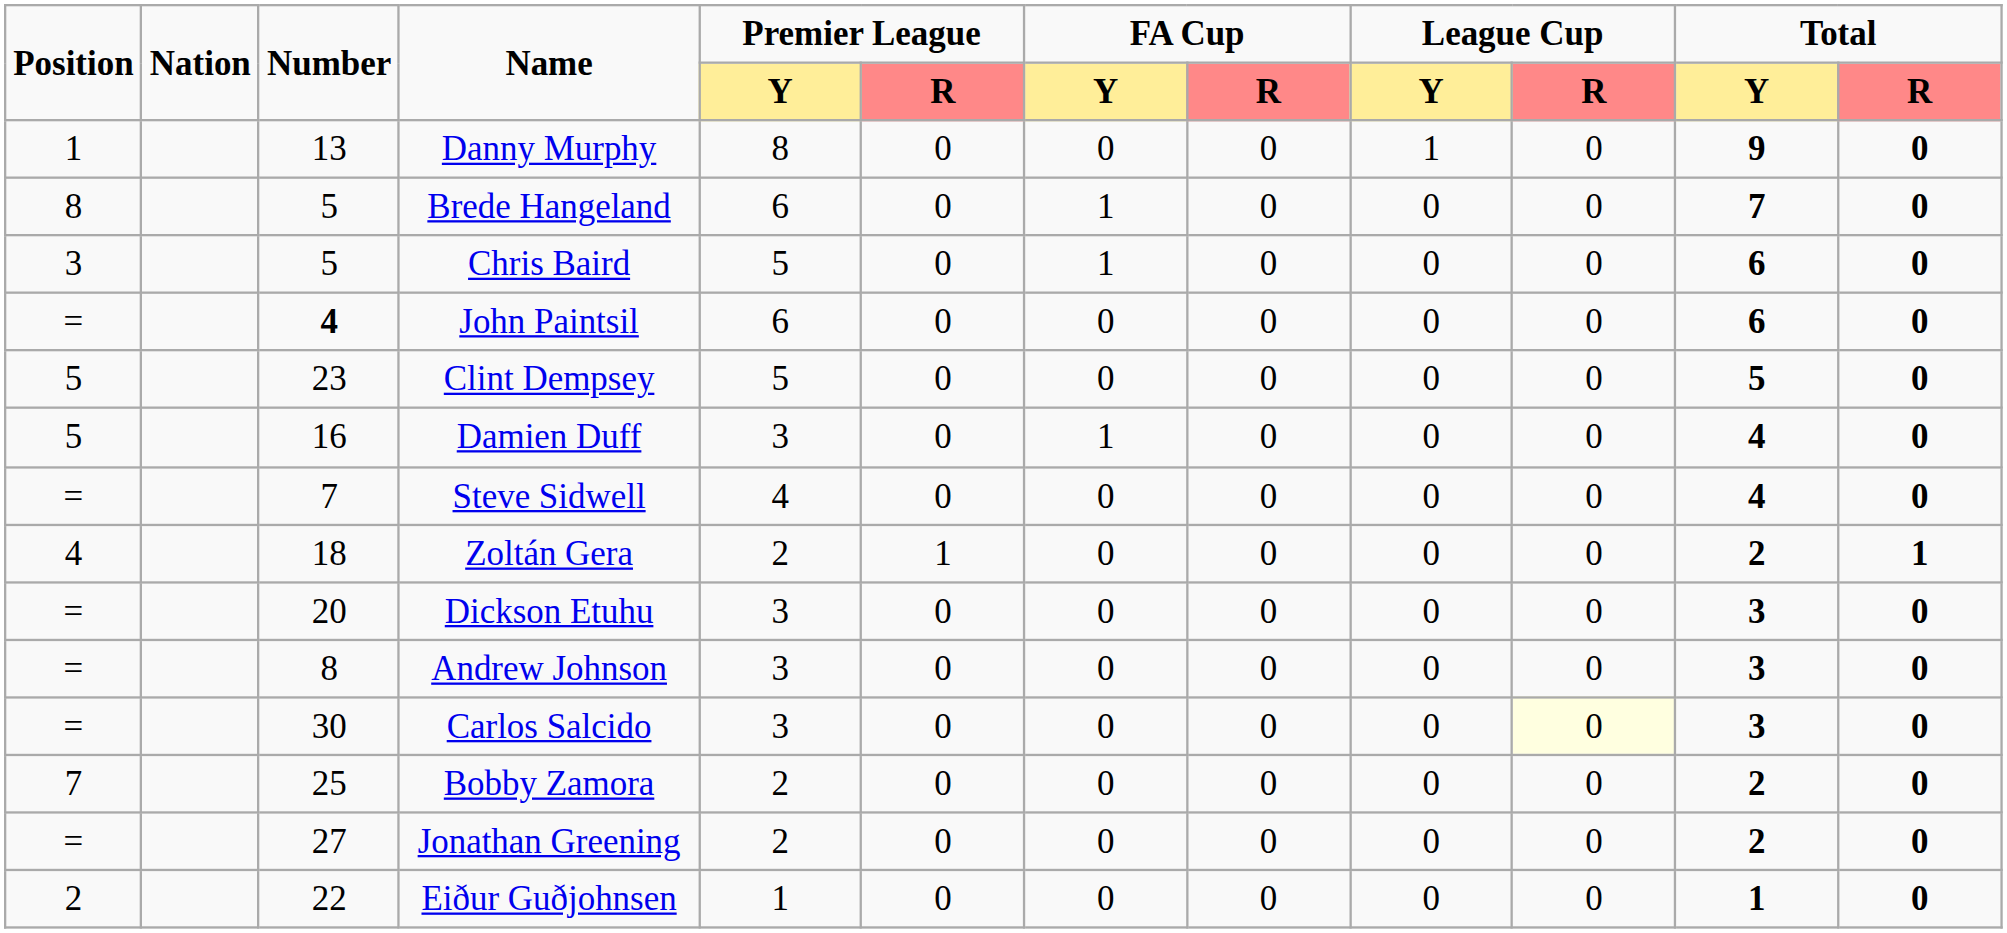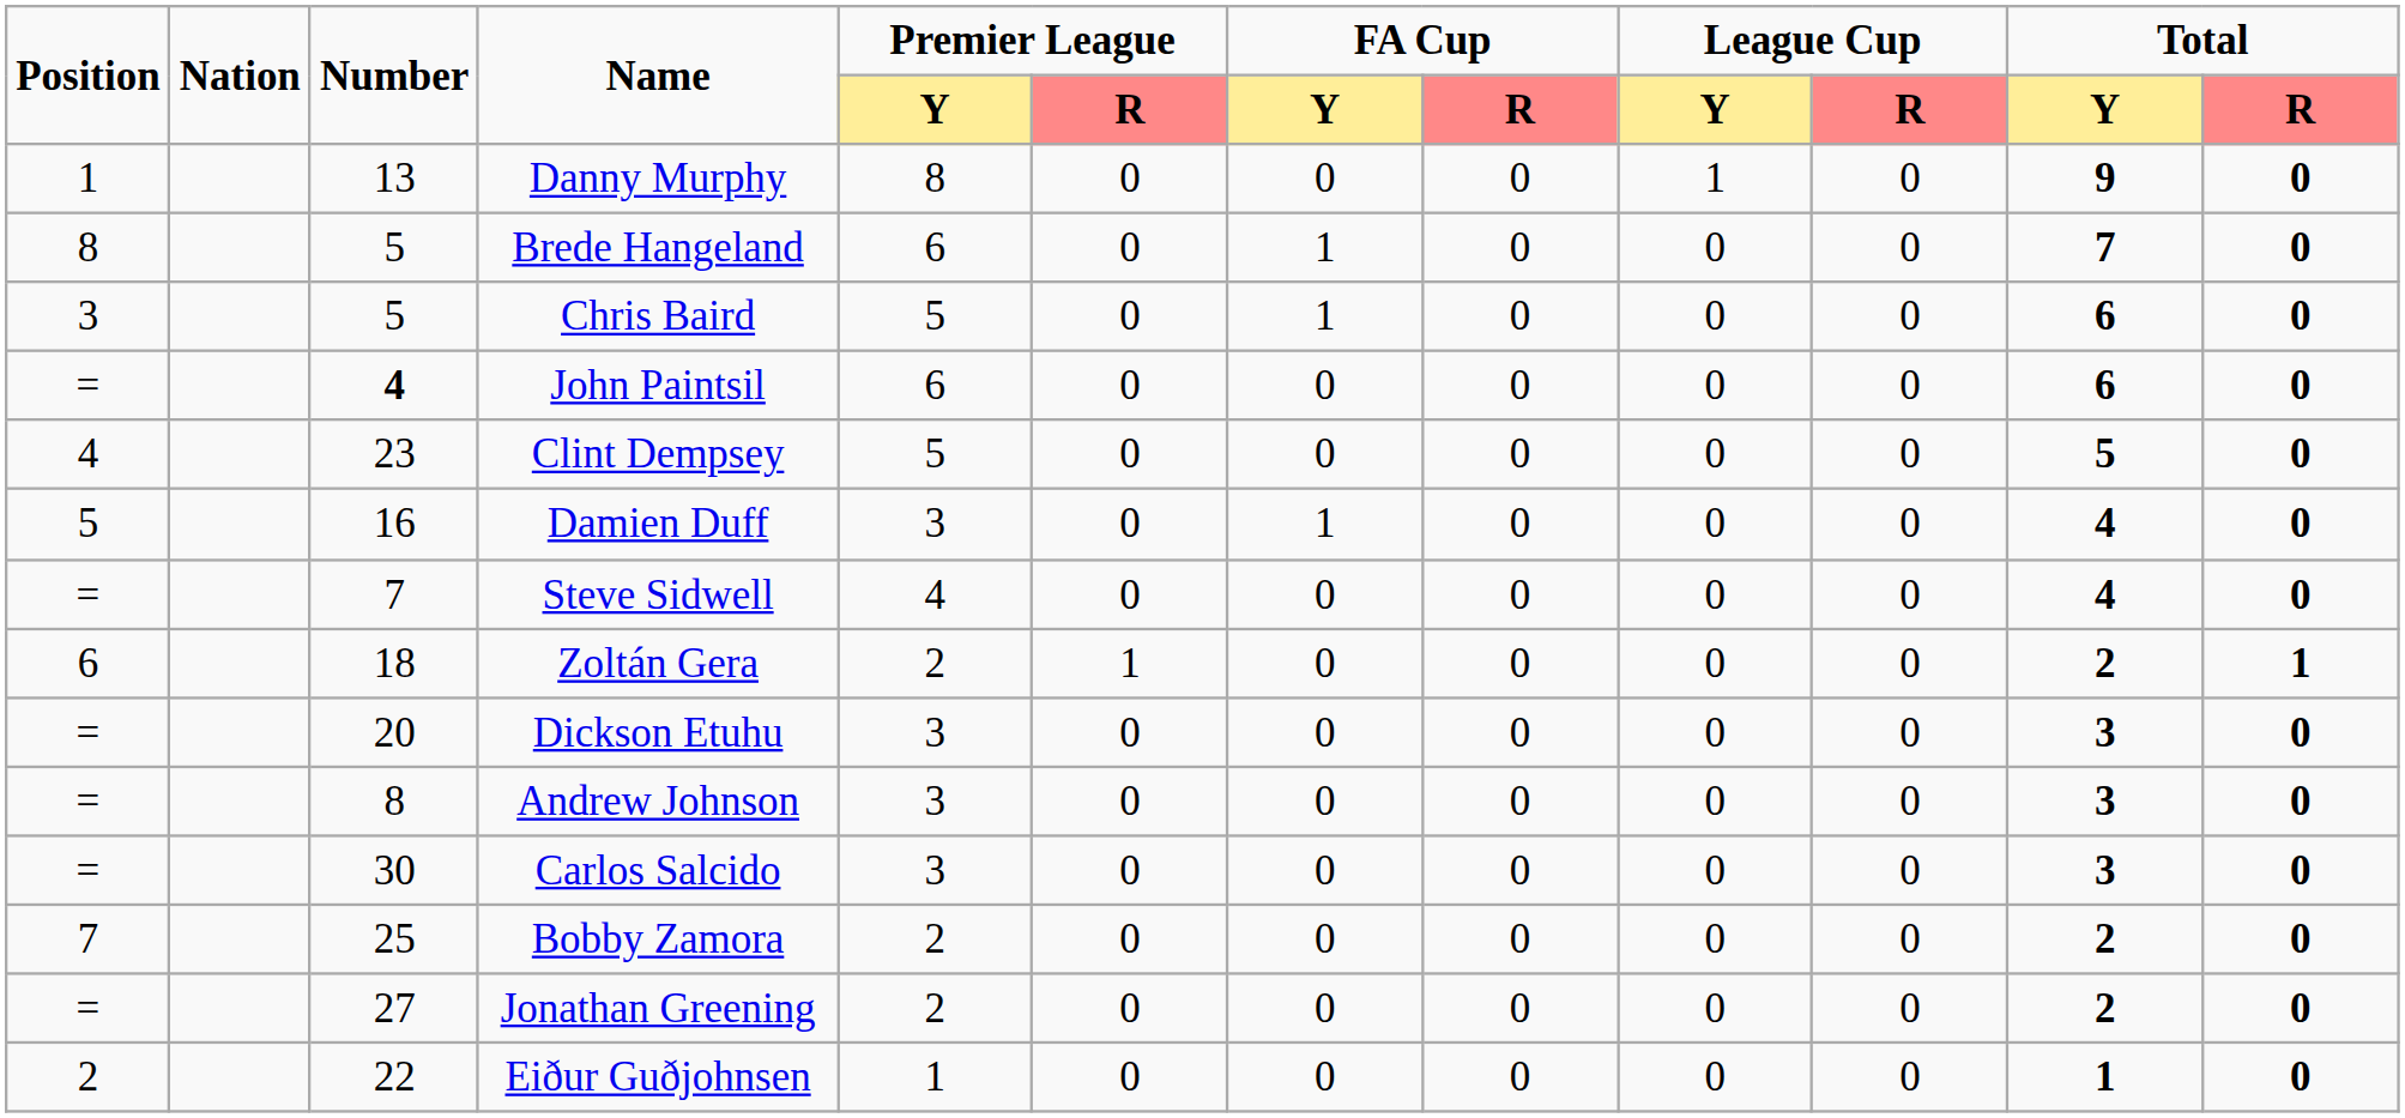Clint Dempsey | Position: 5 -> 4
Zoltán Gera | Position: 4 -> 6
Carlos Salcido | League Cup / R: lightyellow background -> no background
